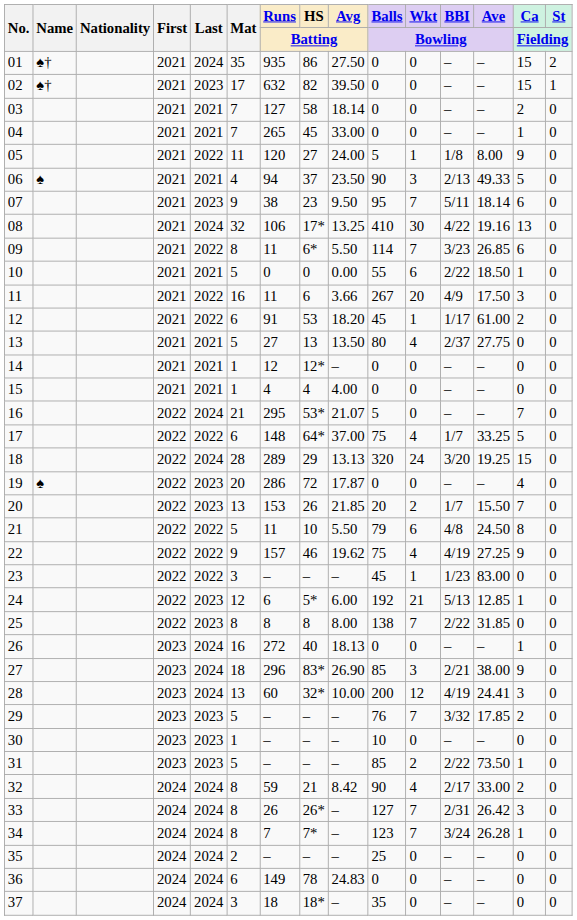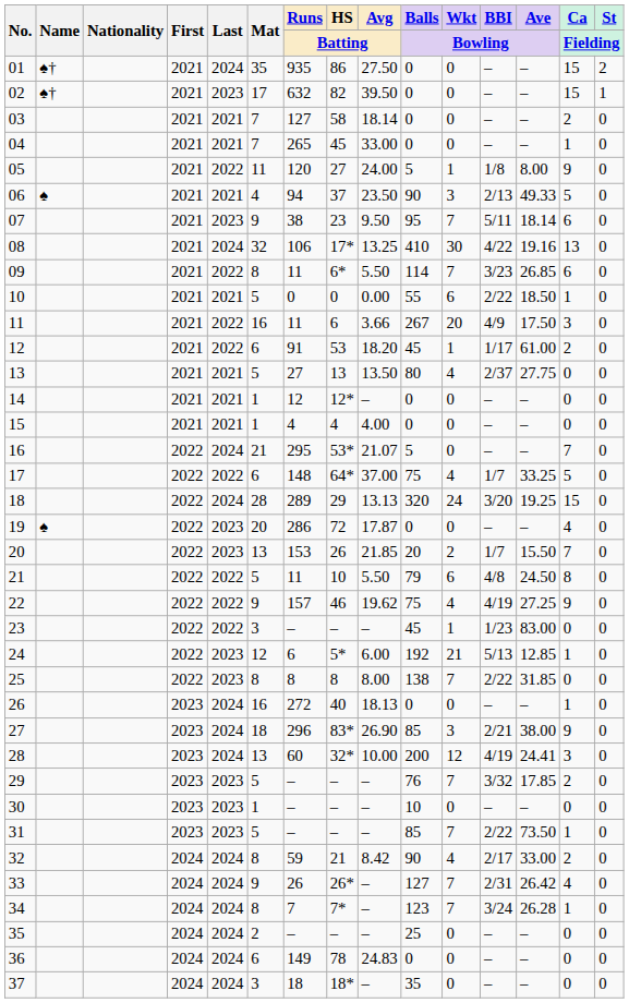31 | Wkt / Bowling: 2 -> 7
33 | Mat: 8 -> 9
33 | Ca / Fielding: 3 -> 4
